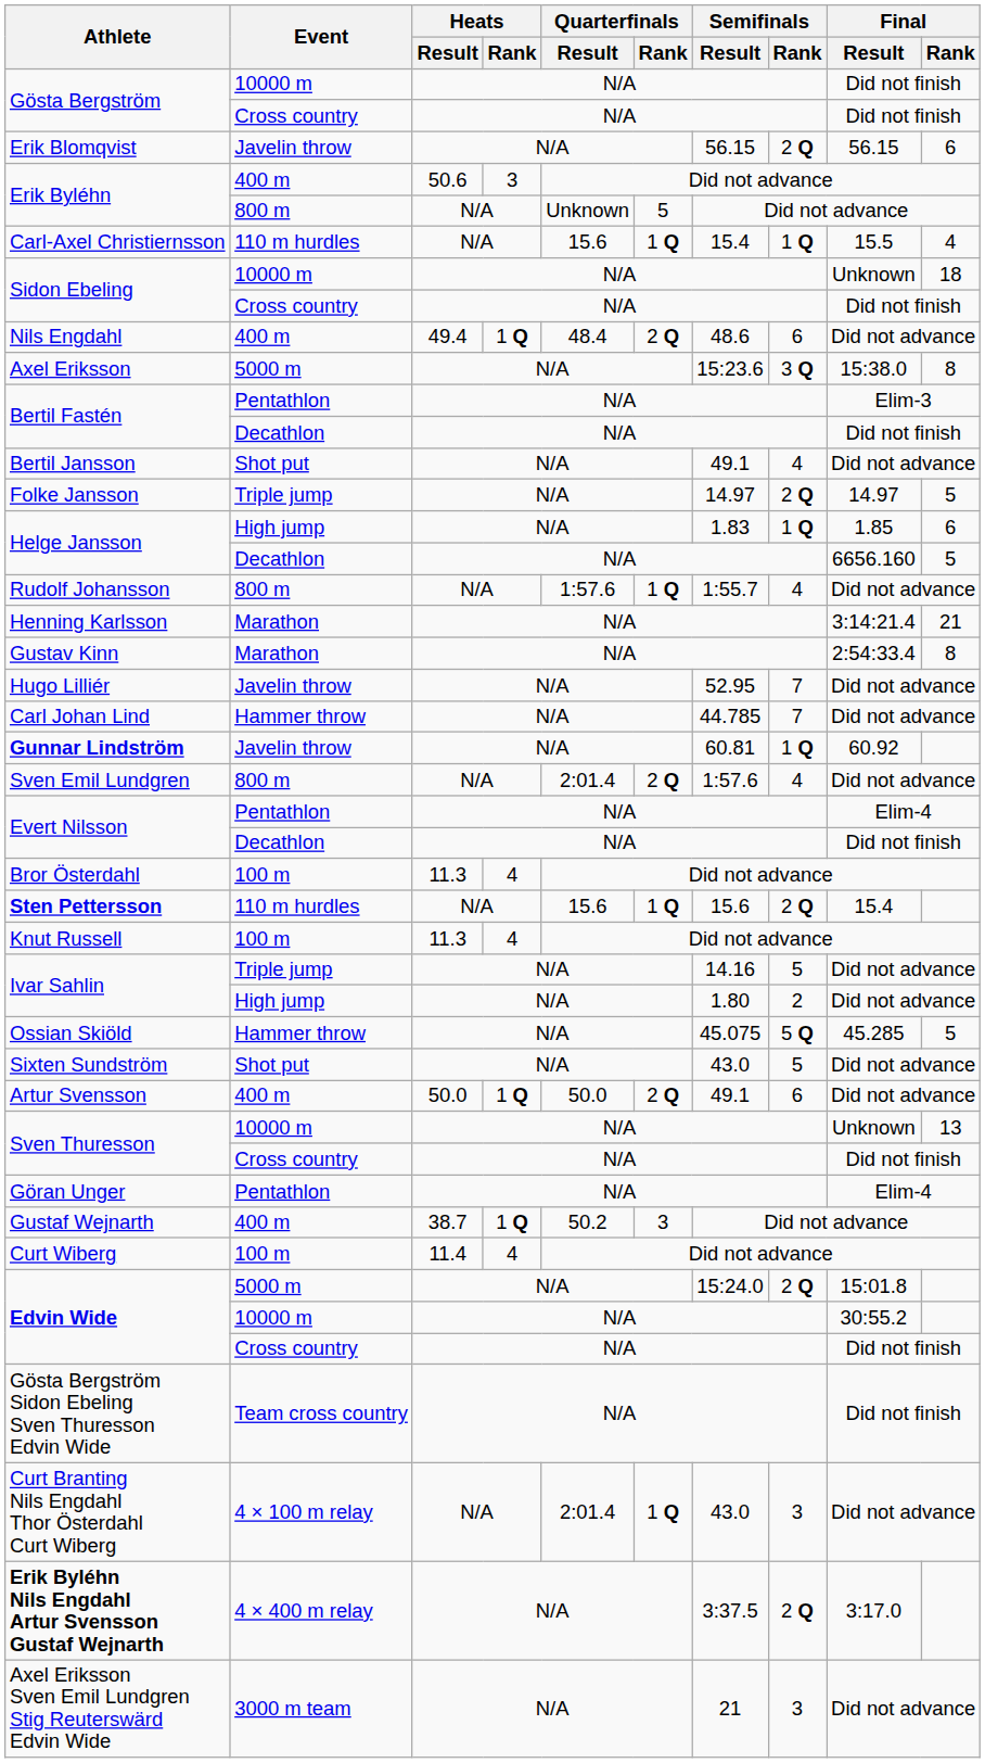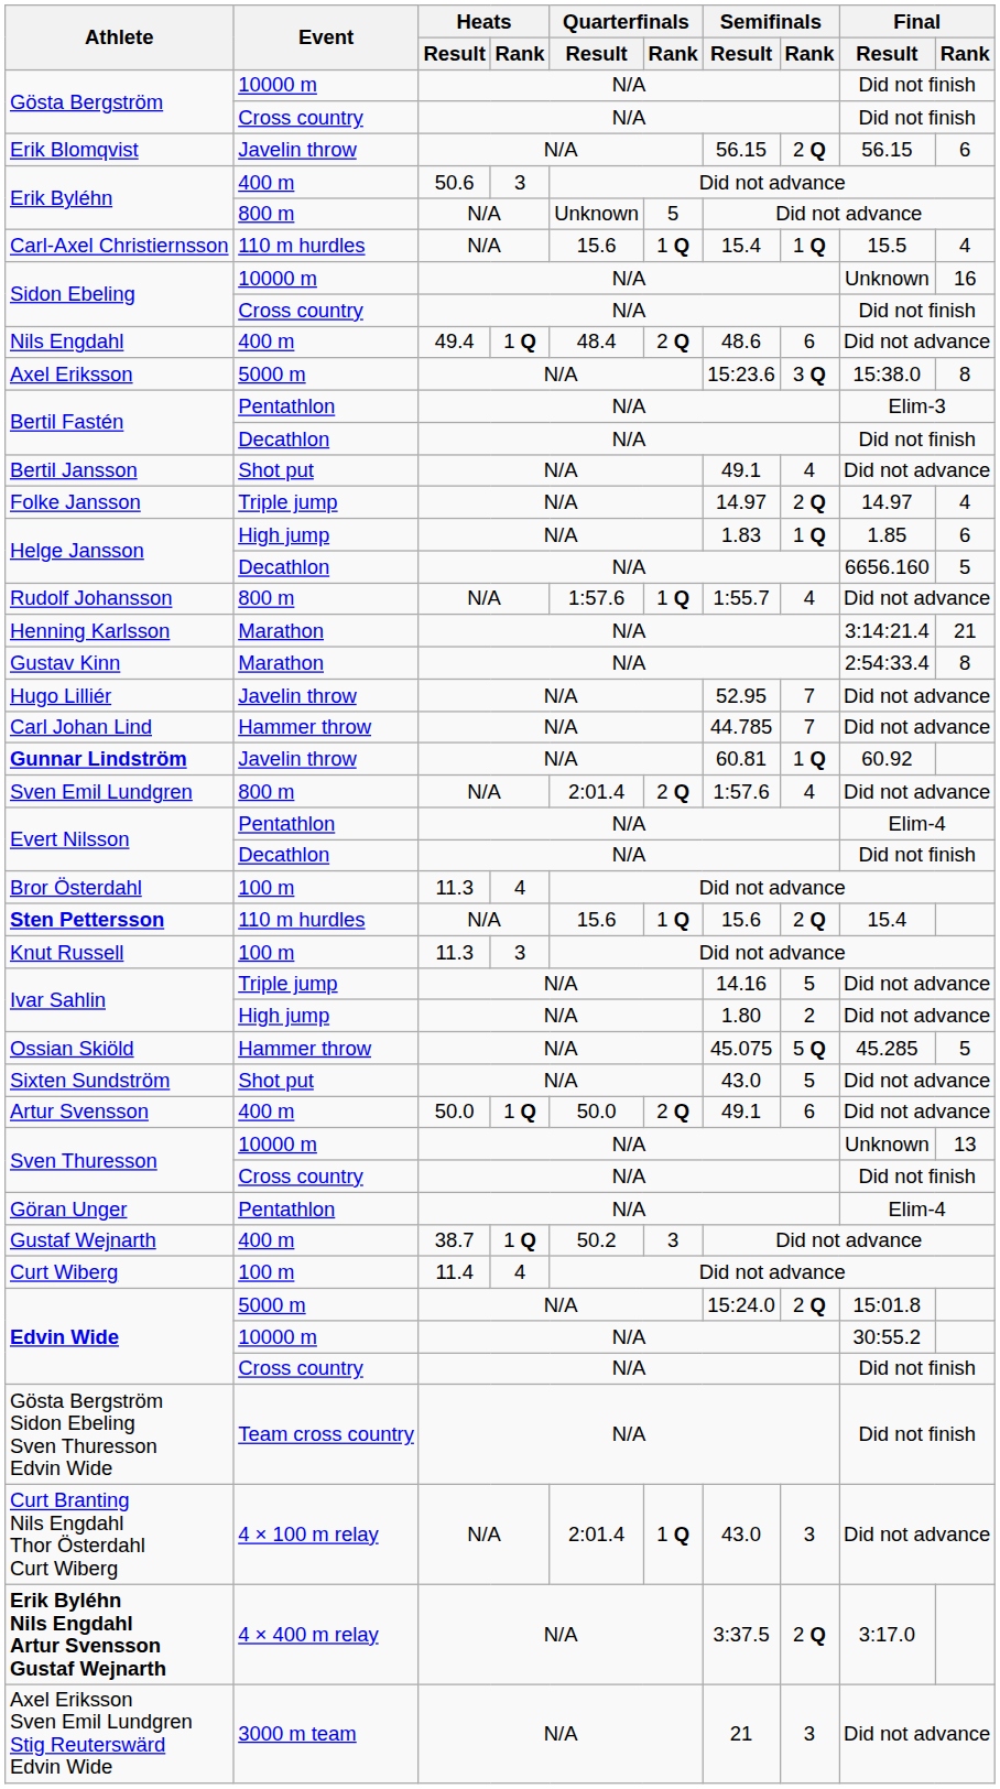Sidon Ebeling / 10000 m | Final / Rank: 18 -> 16
Folke Jansson | Final / Rank: 5 -> 4
Knut Russell | Heats / Rank: 4 -> 3
